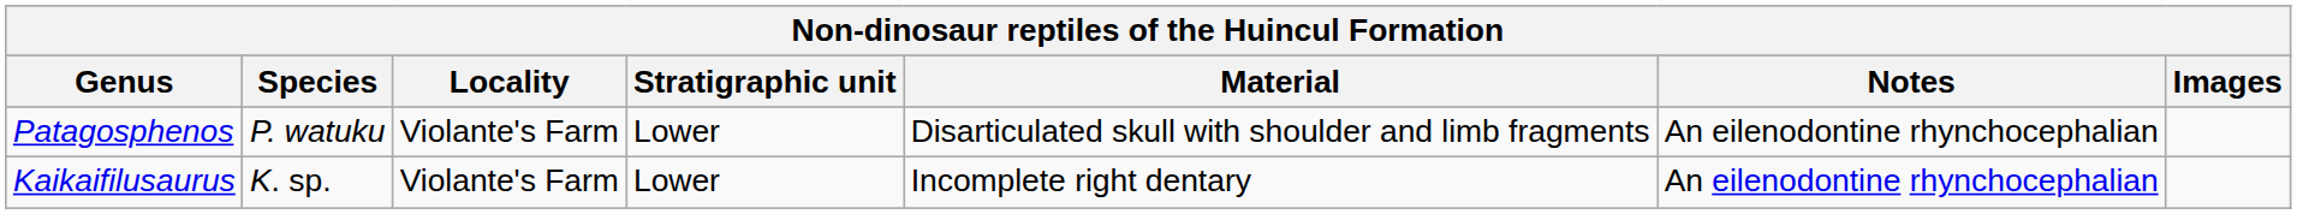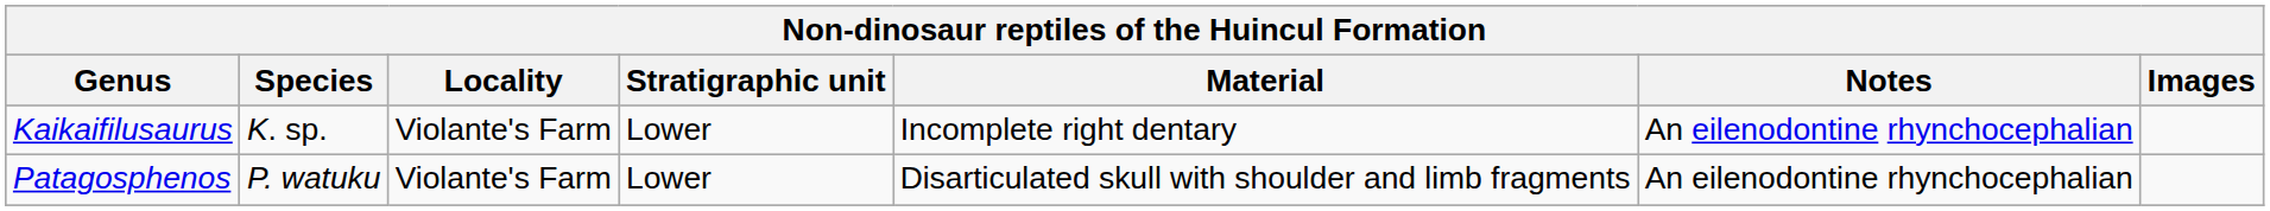rows swapped: Kaikaifilusaurus <-> Patagosphenos
